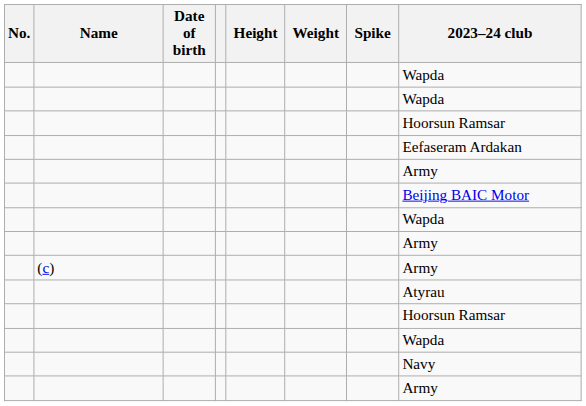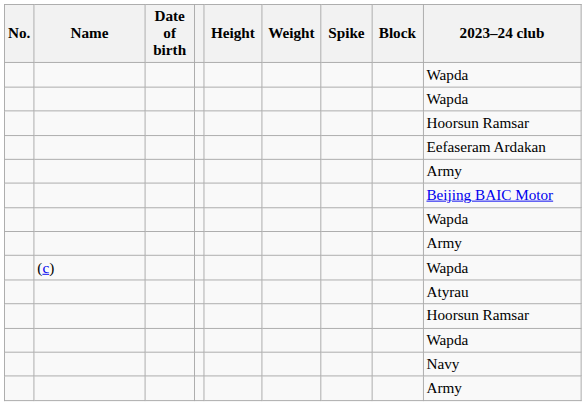+ column: Block
(c) | 2023–24 club: Army -> Wapda
